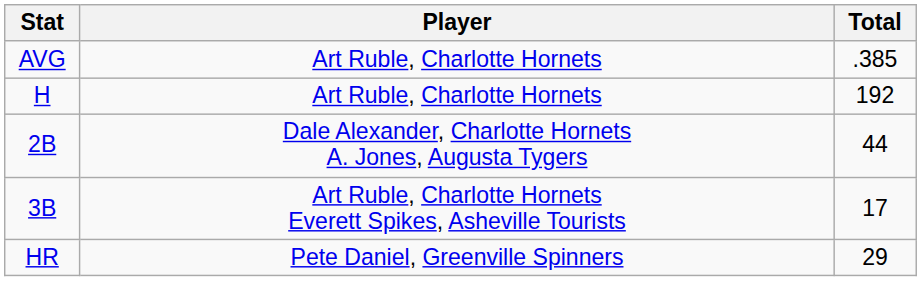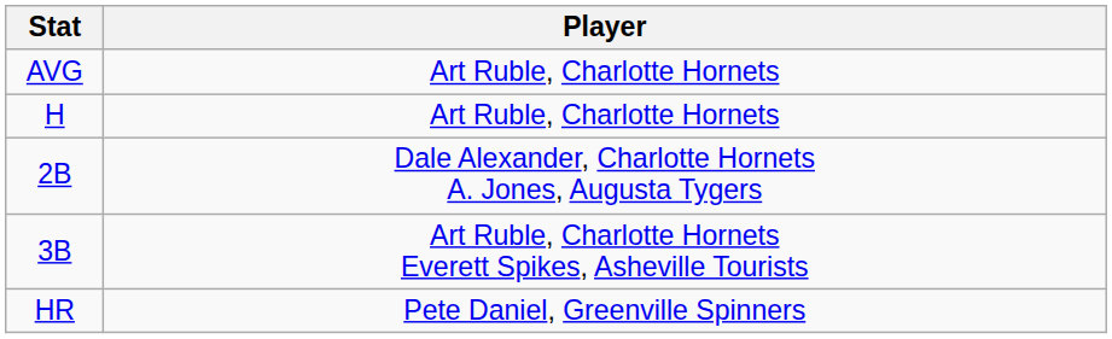- column: Total | .385 | 192 | 44 | 17 | 29
